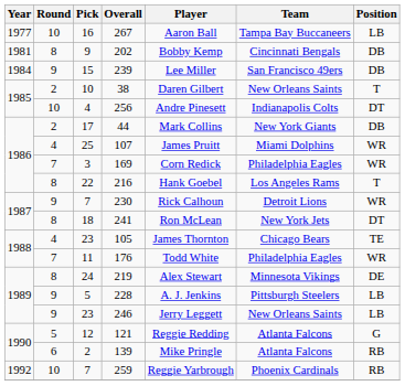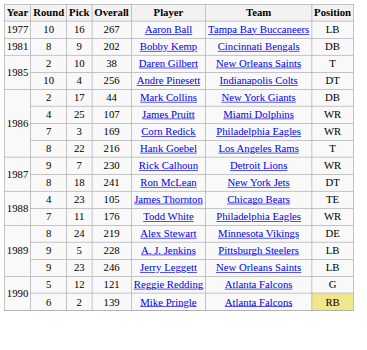- row: 1984 | 9 | 15 | 239 | Lee Miller | San Francisco 49ers | DB
139 | Position: no background -> khaki background
- row: 1992 | 10 | 7 | 259 | Reggie Yarbrough | Phoenix Cardinals | RB
